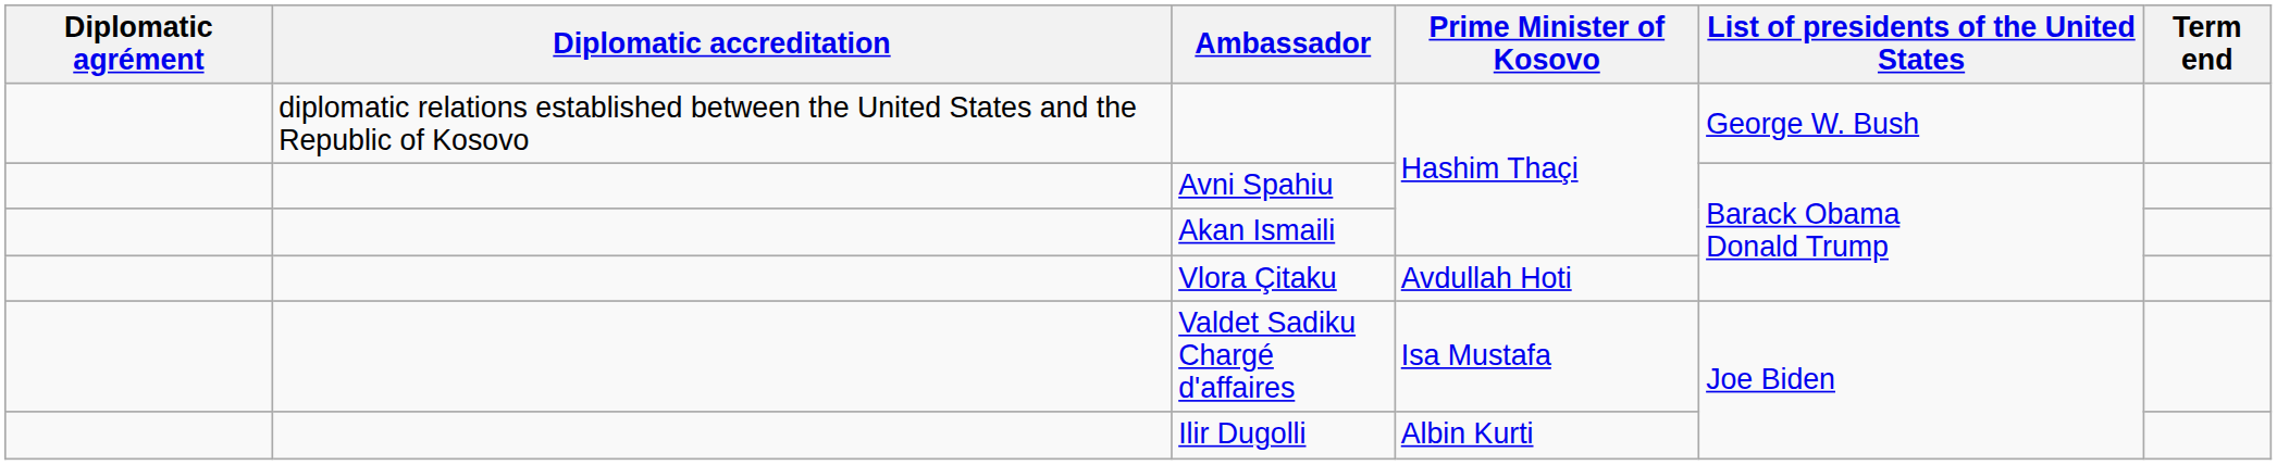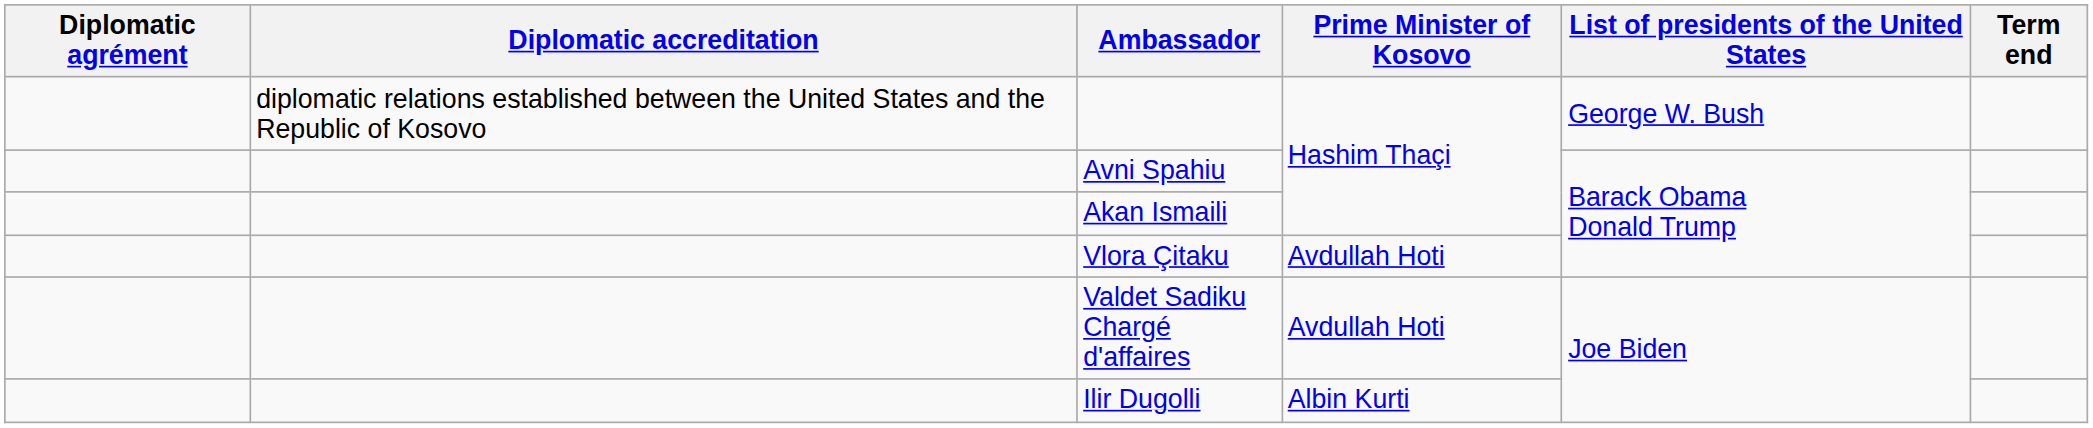Valdet Sadiku Chargé d'affaires | Prime Minister of Kosovo: Isa Mustafa -> Avdullah Hoti
